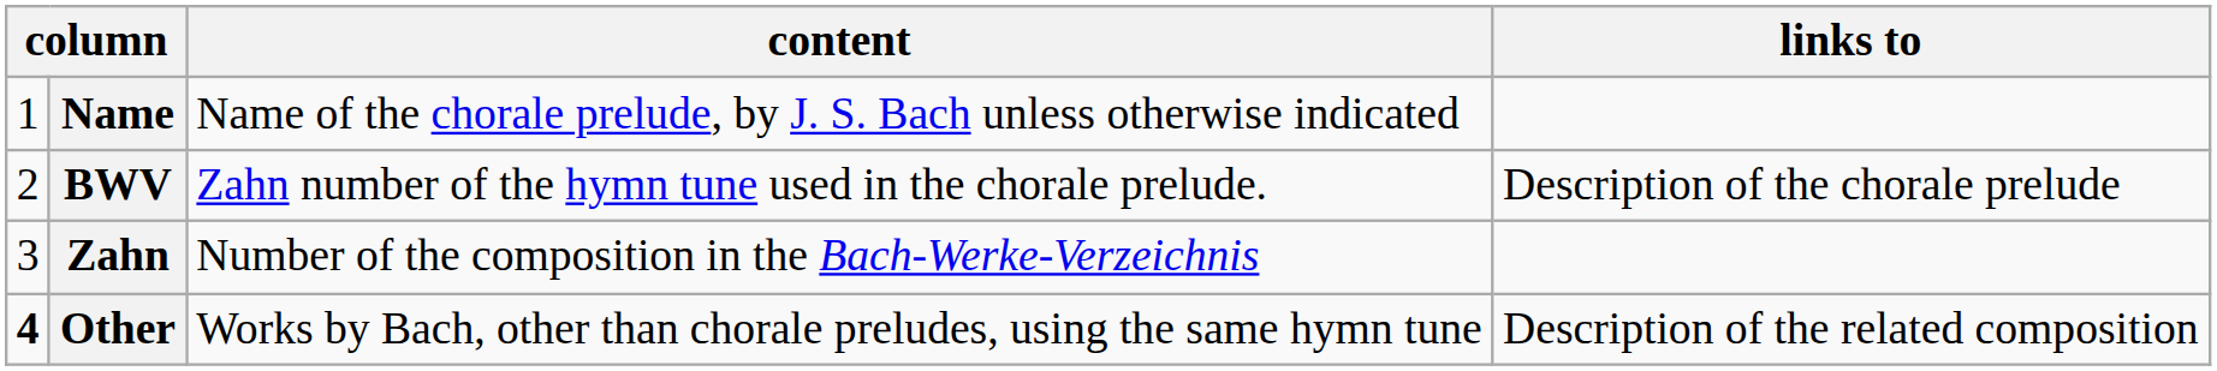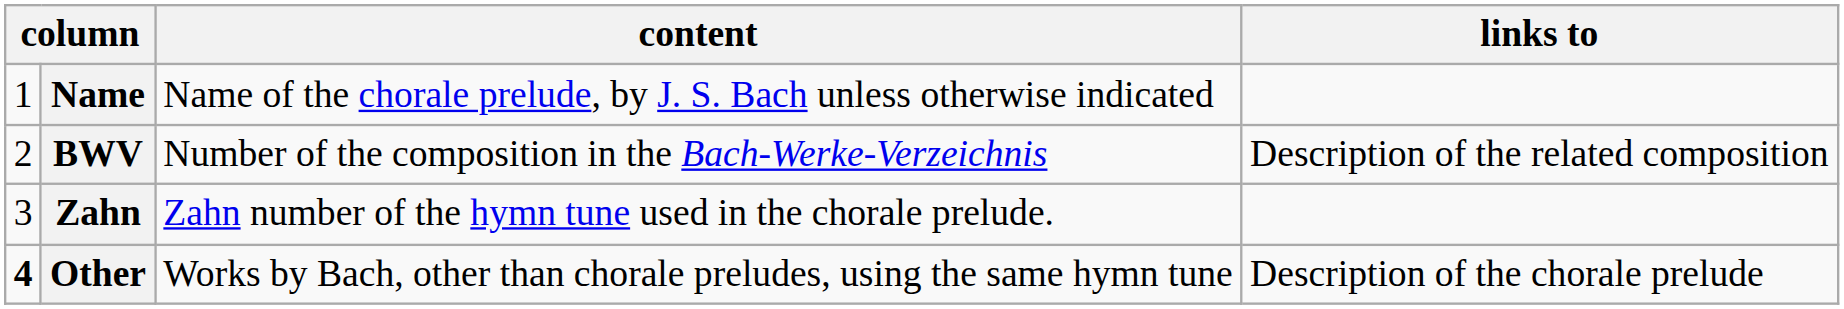BWV | content: Zahn number of the hymn tune used in the chorale prelude. -> Number of the composition in the Bach-Werke-Verzeichnis
BWV | links to: Description of the chorale prelude -> Description of the related composition
Zahn | content: Number of the composition in the Bach-Werke-Verzeichnis -> Zahn number of the hymn tune used in the chorale prelude.
Other | links to: Description of the related composition -> Description of the chorale prelude
